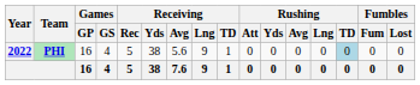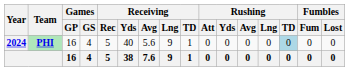PHI | Year: 2022 -> 2024
PHI | Receiving / Yds: 38 -> 40
